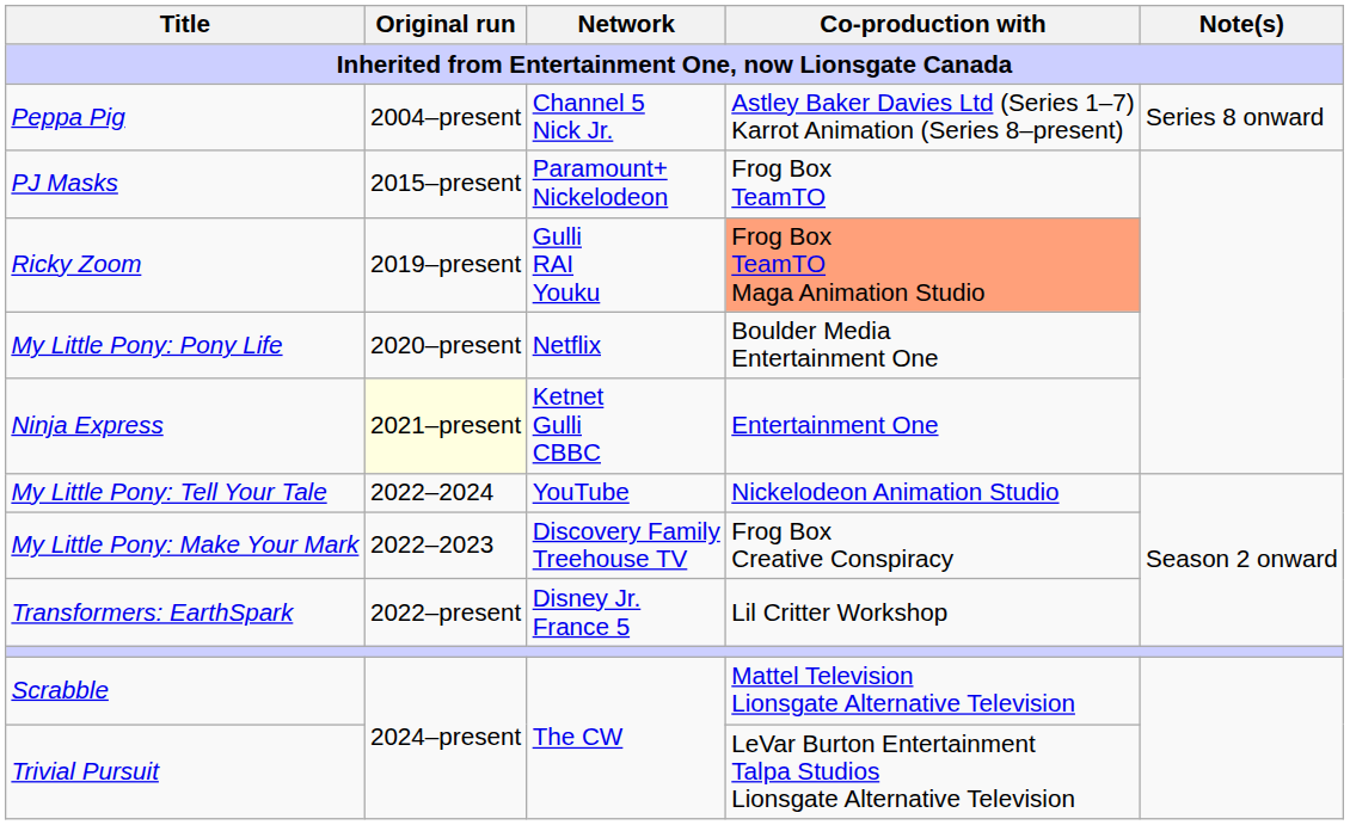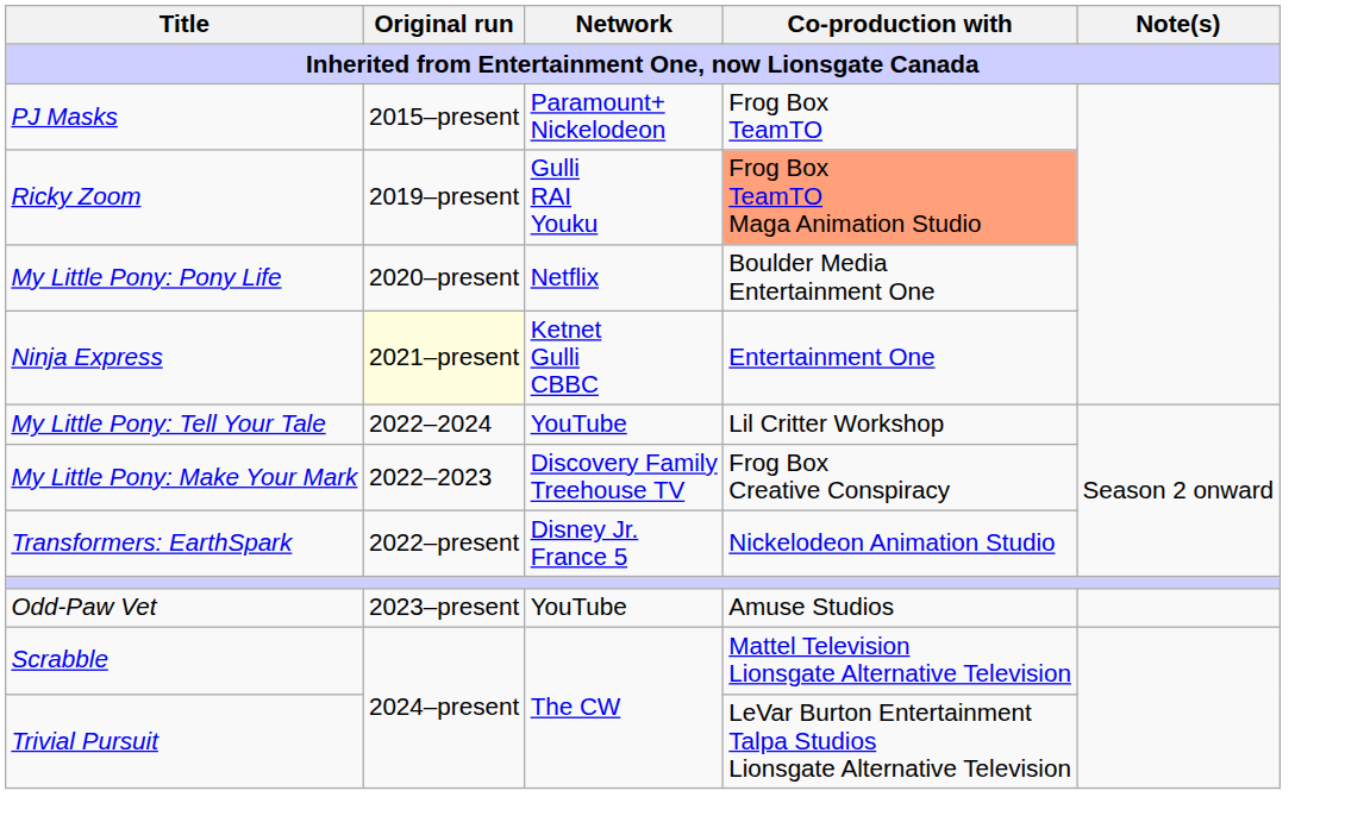- row: Peppa Pig | 2004–present | Channel 5 Nick Jr. | Astley Baker Davies Ltd (Series 1–7) Karrot Animation (Series 8–present) | Series 8 onward
My Little Pony: Tell Your Tale | Co-production with: Nickelodeon Animation Studio -> Lil Critter Workshop
Transformers: EarthSpark | Co-production with: Lil Critter Workshop -> Nickelodeon Animation Studio
+ row: Odd-Paw Vet | 2023–present | YouTube | Amuse Studios
